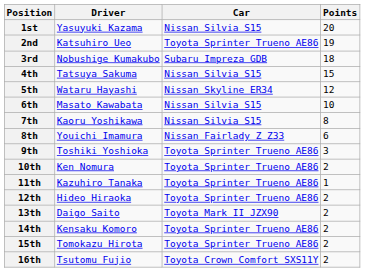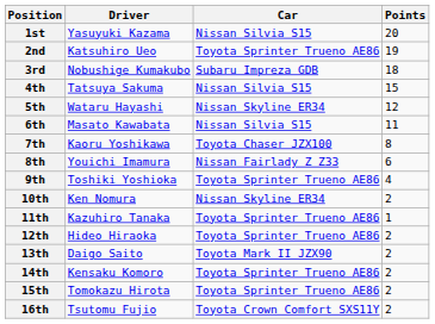6th | Points: 10 -> 11
7th | Car: Nissan Silvia S15 -> Toyota Chaser JZX100
9th | Points: 3 -> 4
10th | Car: Toyota Sprinter Trueno AE86 -> Nissan Skyline ER34
